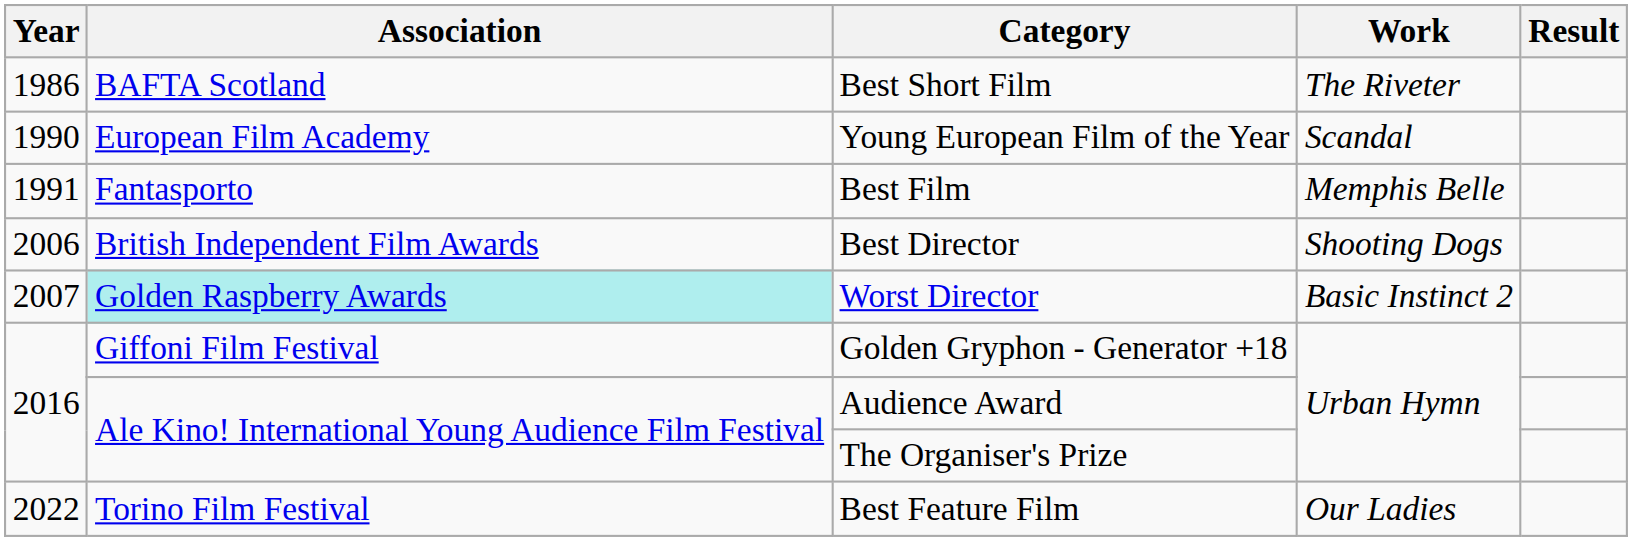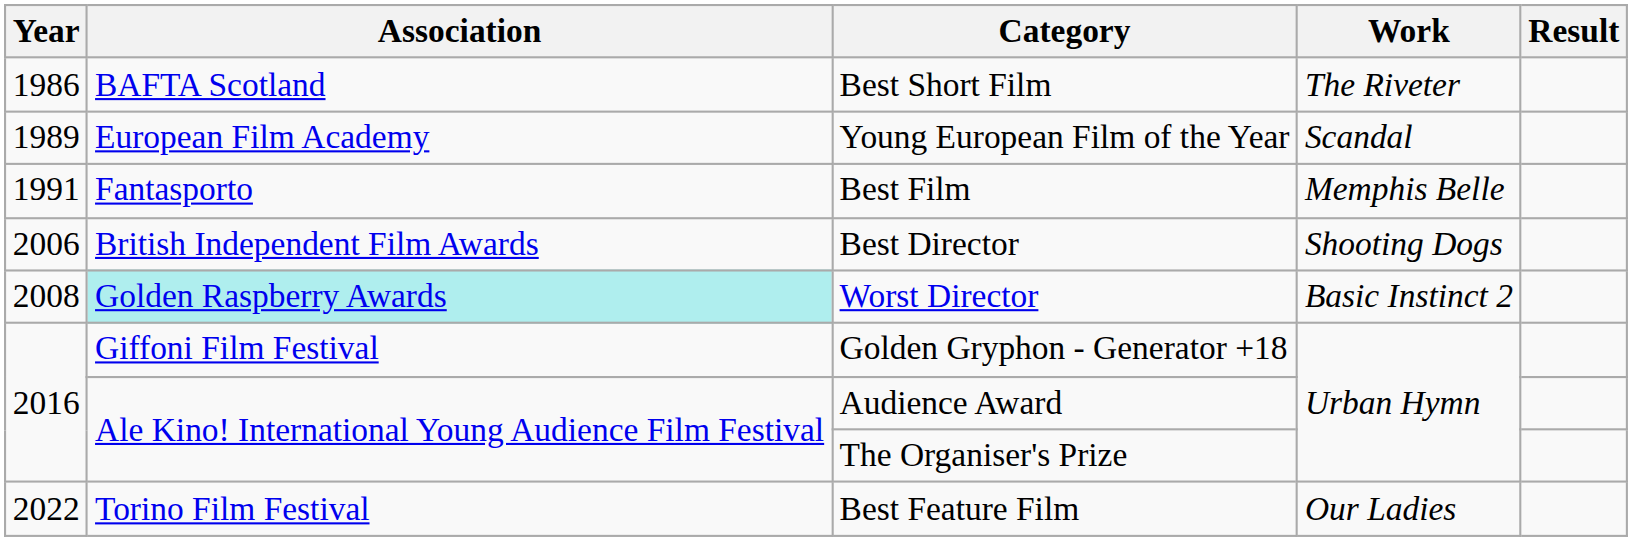Young European Film of the Year | Year: 1990 -> 1989
Worst Director | Year: 2007 -> 2008
